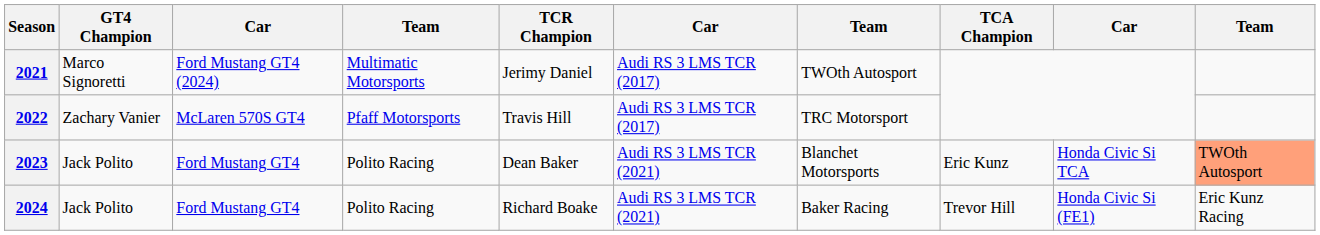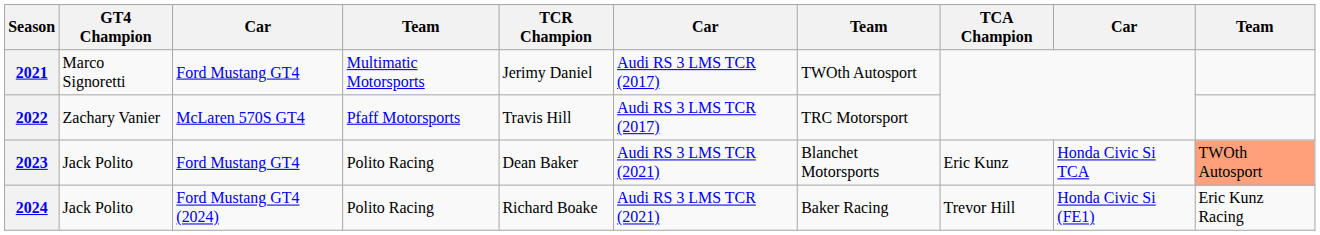2021 | column 3: Ford Mustang GT4 (2024) -> Ford Mustang GT4
2024 | column 3: Ford Mustang GT4 -> Ford Mustang GT4 (2024)
